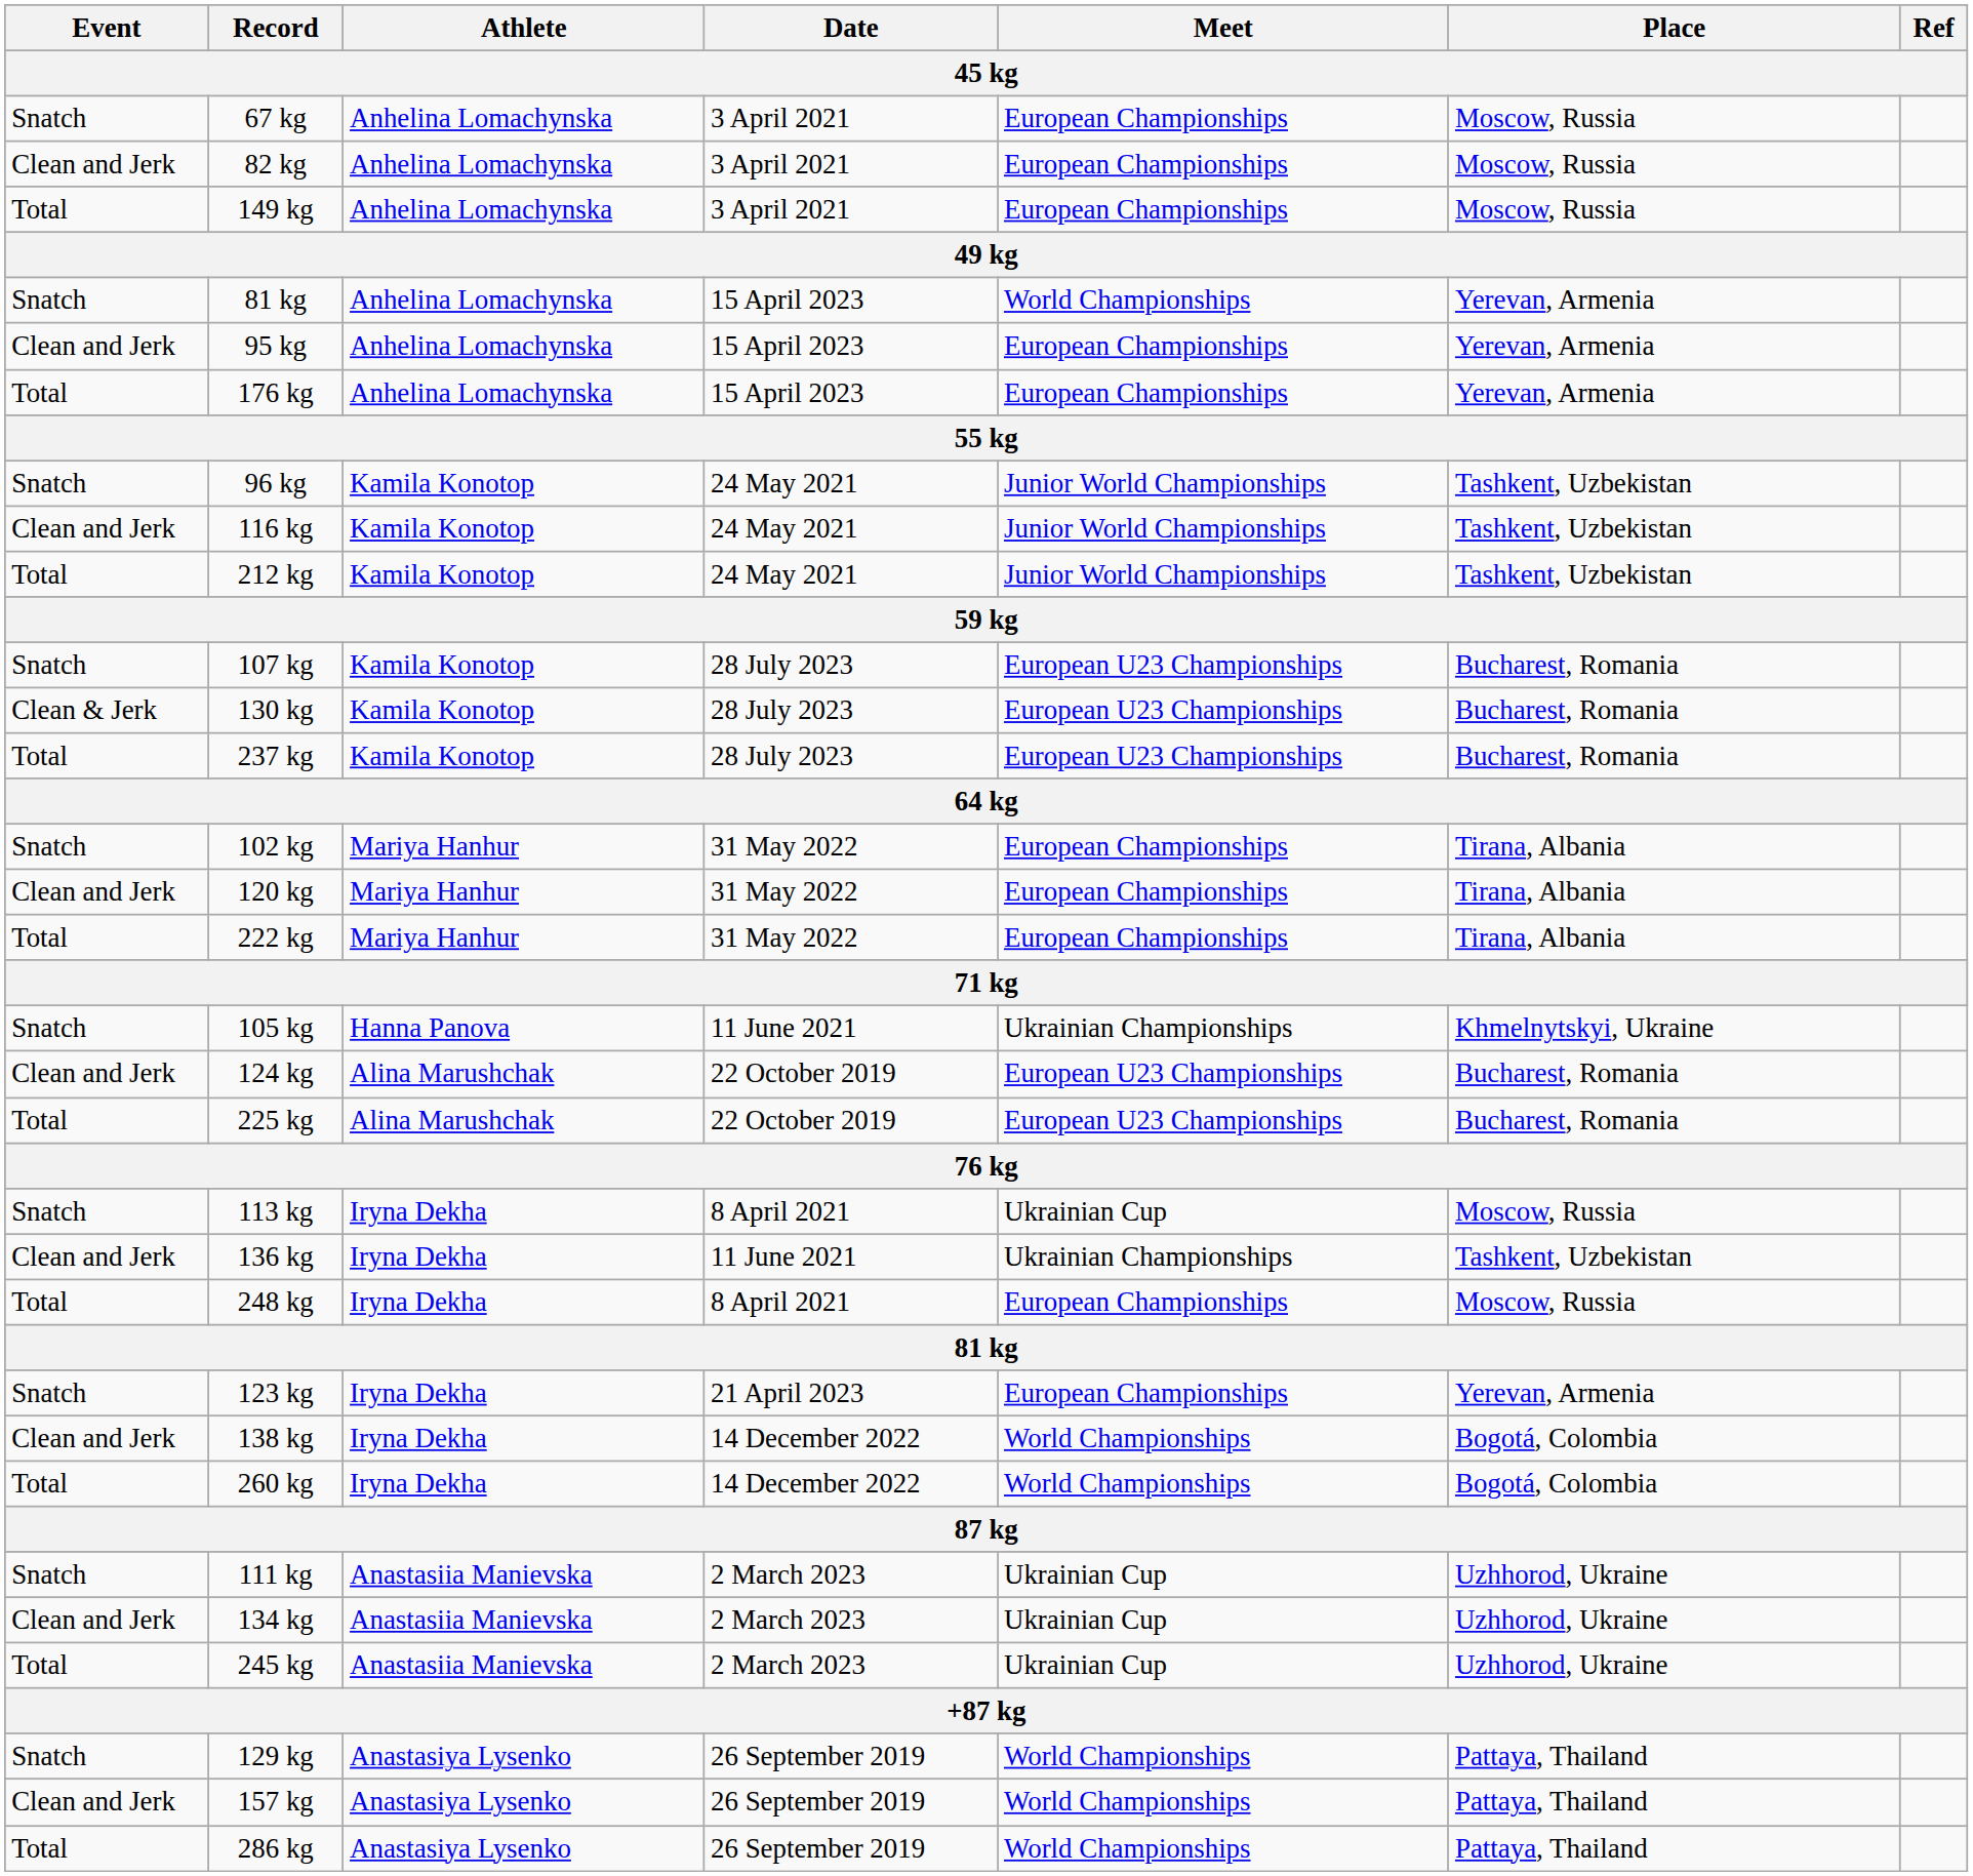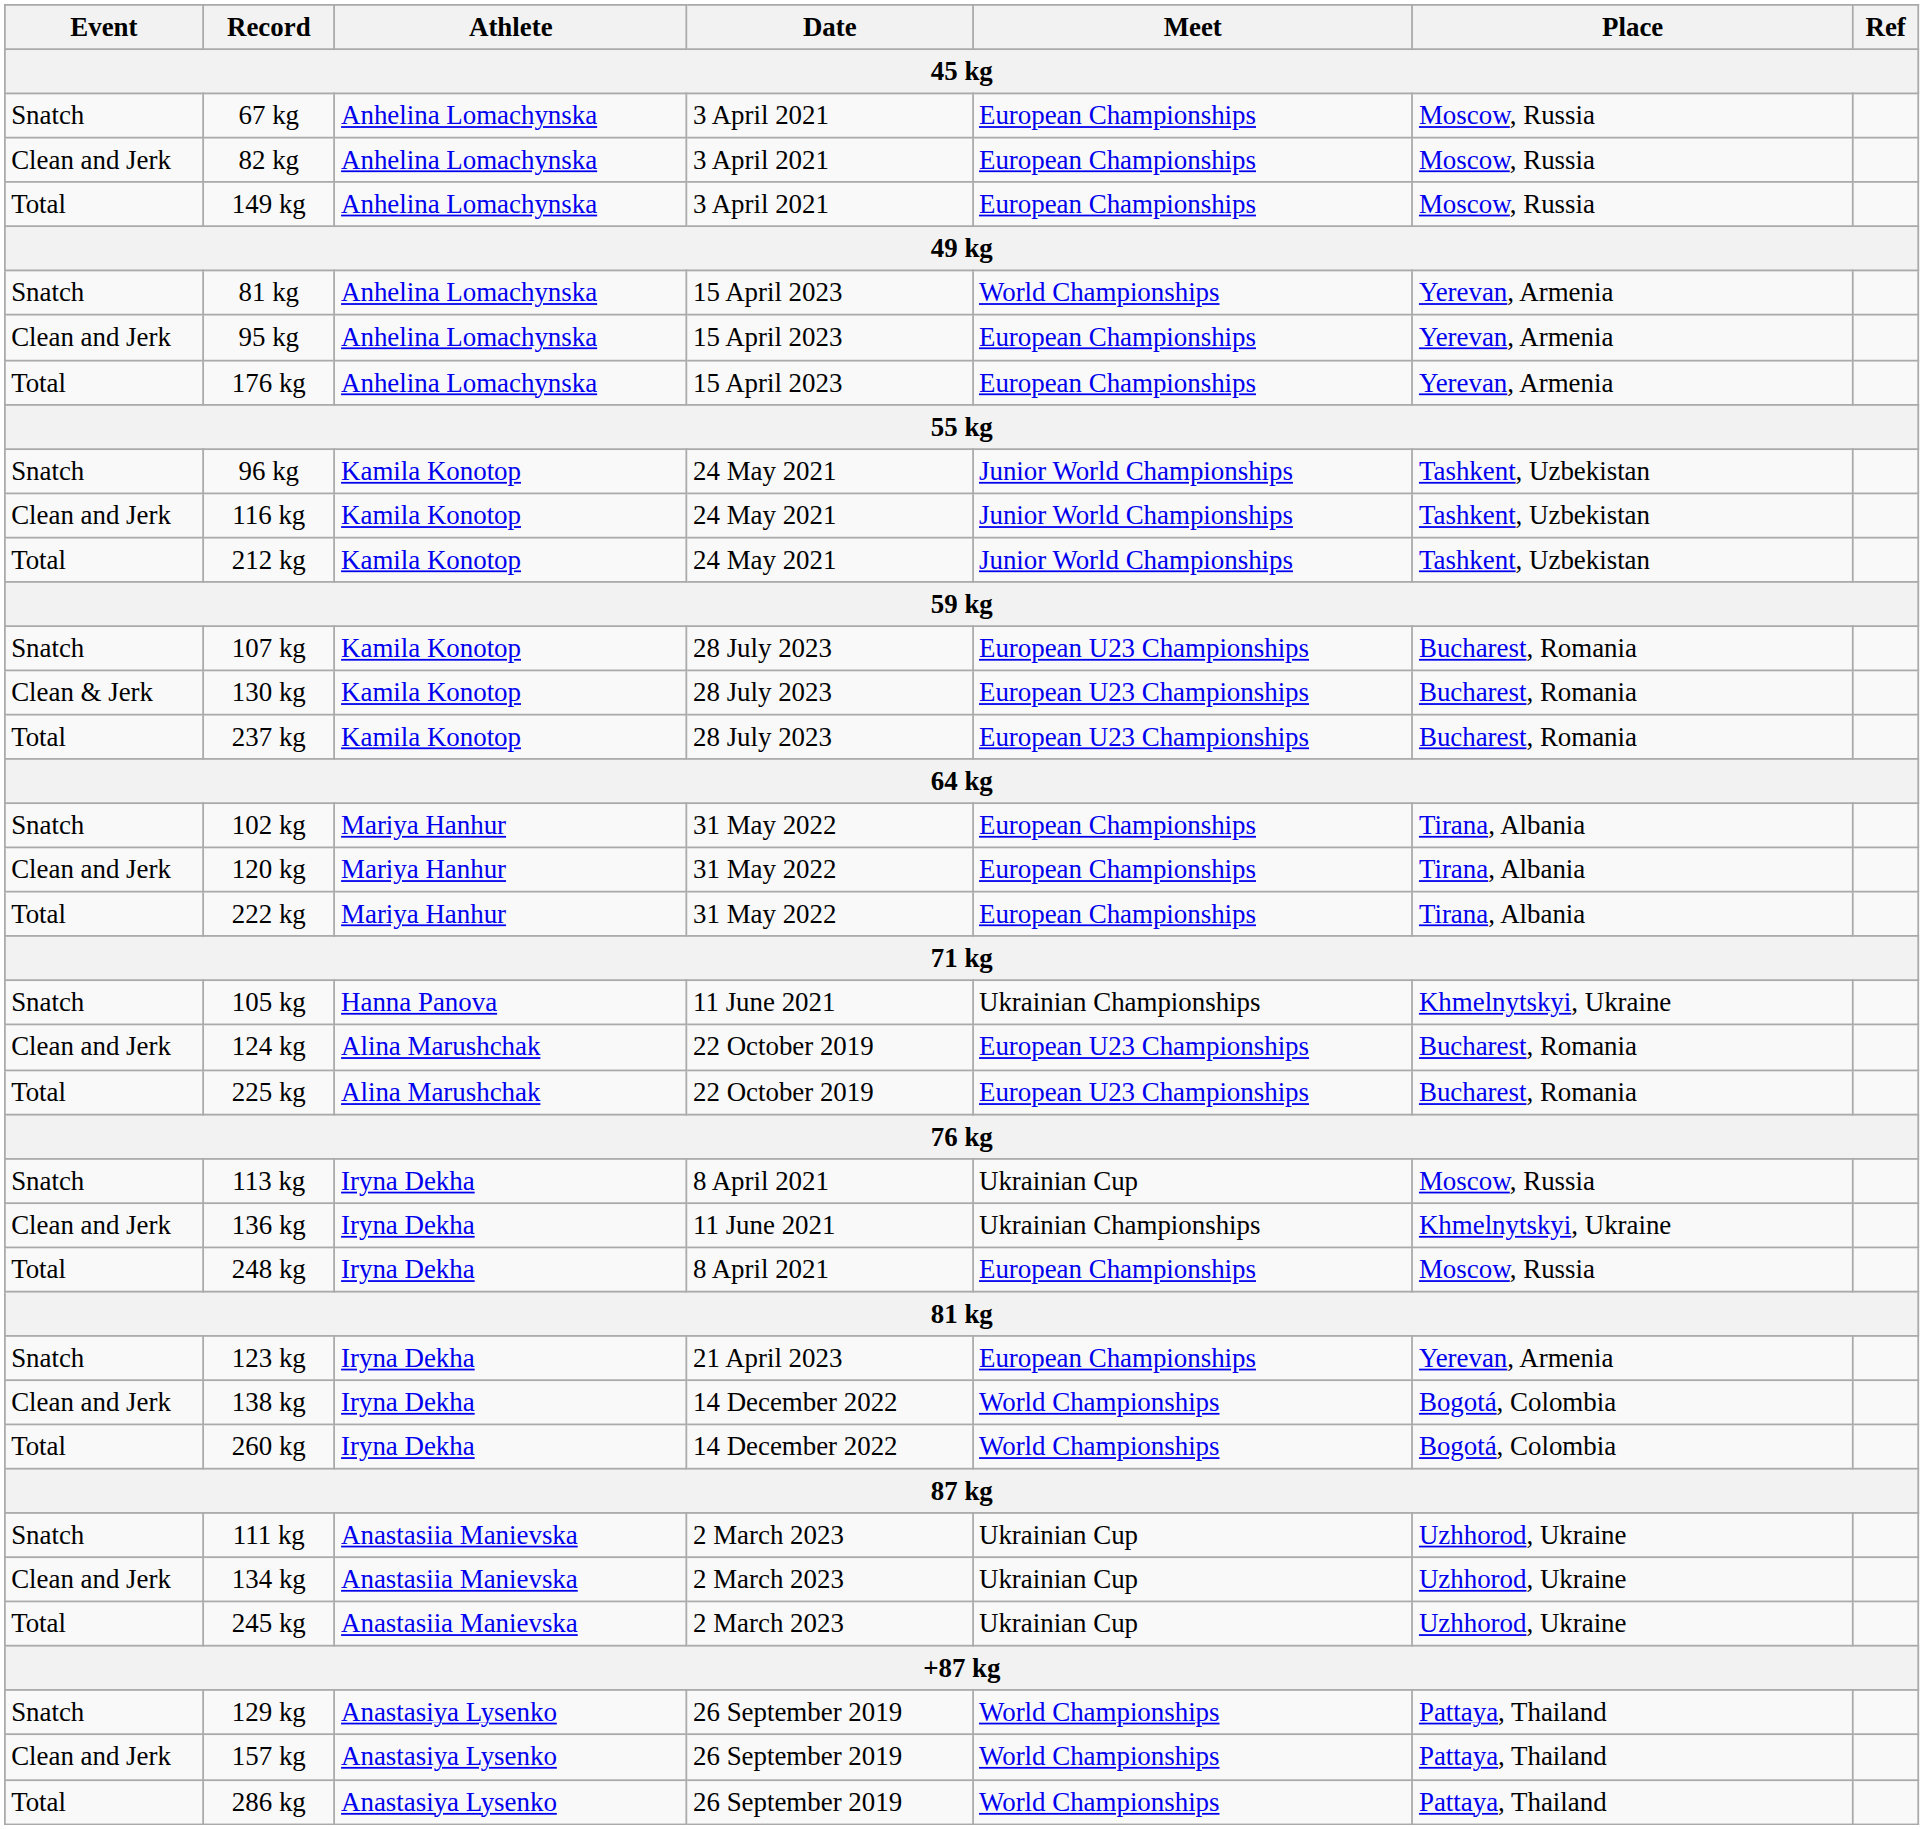136 kg | Place: Tashkent, Uzbekistan -> Khmelnytskyi, Ukraine
